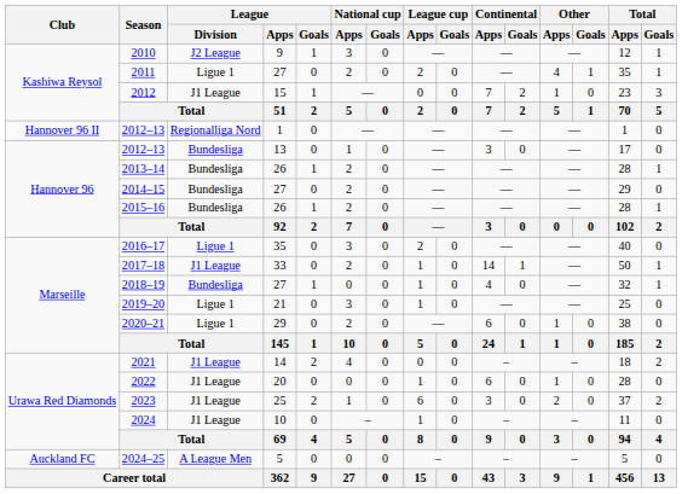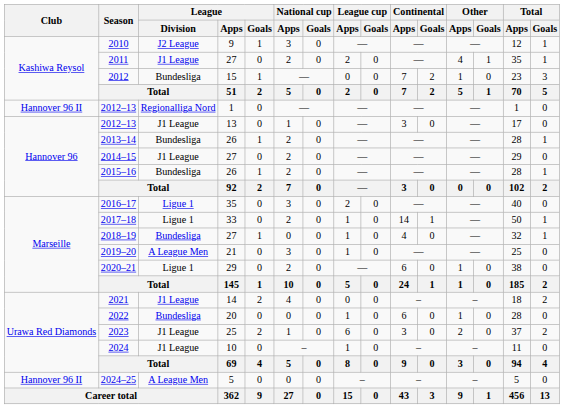2011 | League / Division: Ligue 1 -> J1 League
2012 | League / Division: J1 League -> Bundesliga
2012–13 / 13 | League / Division: Bundesliga -> J1 League
2014–15 | League / Division: Bundesliga -> J1 League
2017–18 | League / Division: J1 League -> Ligue 1
2019–20 | League / Division: Ligue 1 -> A League Men
2022 | League / Division: J1 League -> Bundesliga
2024–25 | Club: Auckland FC -> Hannover 96 II
